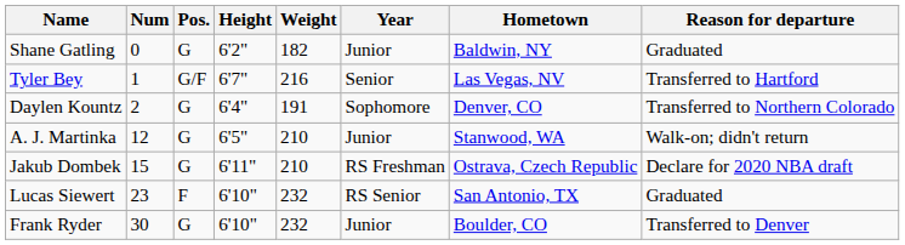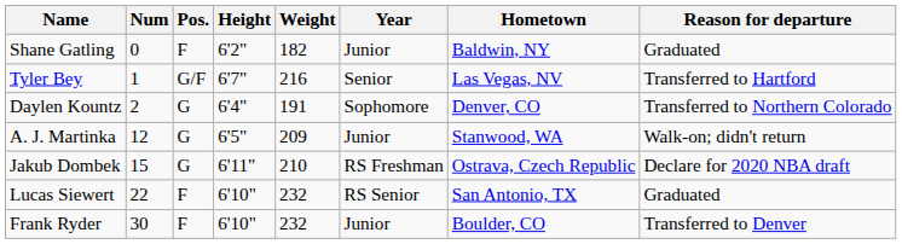Shane Gatling | Pos.: G -> F
A. J. Martinka | Weight: 210 -> 209
Lucas Siewert | Num: 23 -> 22
Frank Ryder | Pos.: G -> F
